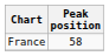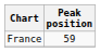France | Peak position: 58 -> 59
